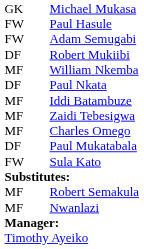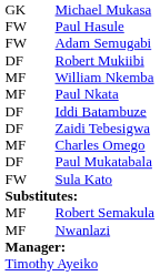Paul Nkata | column 1: DF -> MF
Iddi Batambuze | column 1: MF -> DF
Zaidi Tebesigwa | column 1: MF -> DF
